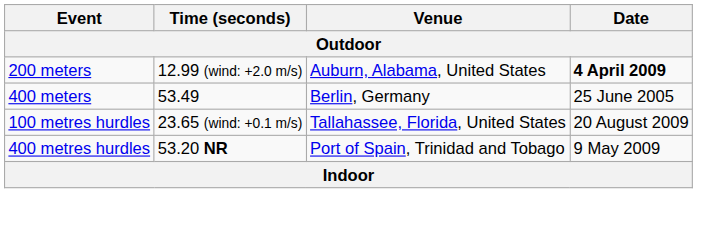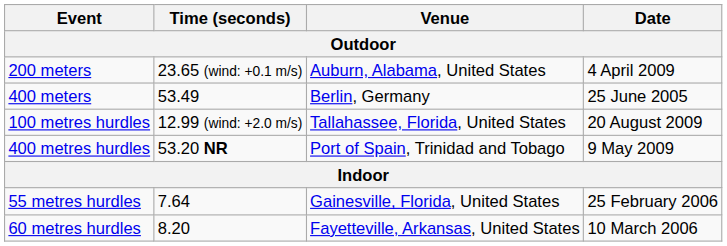200 meters | Time (seconds): 12.99 (wind: +2.0 m/s) -> 23.65 (wind: +0.1 m/s)
200 meters | Date: bold -> normal
100 metres hurdles | Time (seconds): 23.65 (wind: +0.1 m/s) -> 12.99 (wind: +2.0 m/s)
+ row: 55 metres hurdles | 7.64 | Gainesville, Florida, United States | 25 February 2006
+ row: 60 metres hurdles | 8.20 | Fayetteville, Arkansas, United States | 10 March 2006
